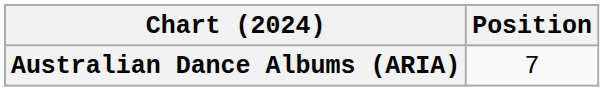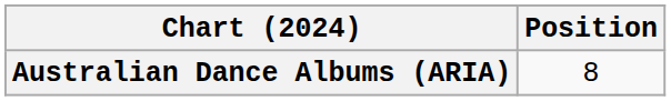Australian Dance Albums (ARIA) | Position: 7 -> 8
